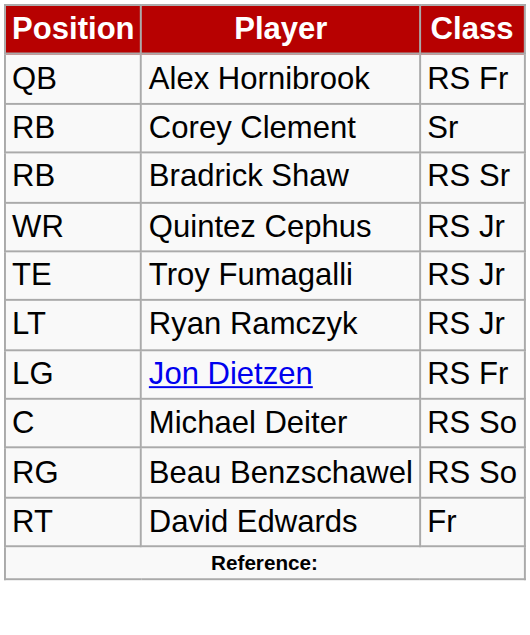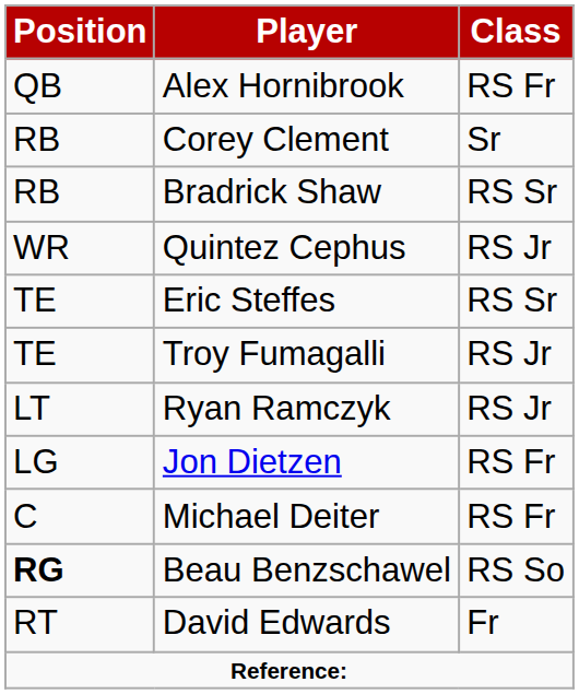+ row: TE | Eric Steffes | RS Sr
Michael Deiter | Class: RS So -> RS Fr
Beau Benzschawel | Position: normal -> bold
